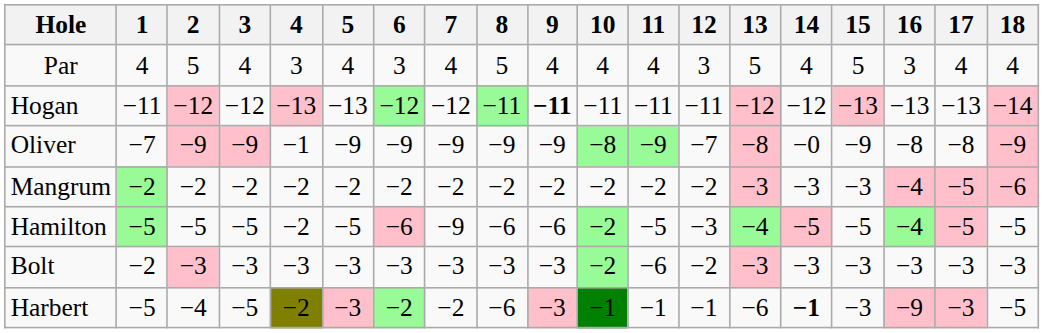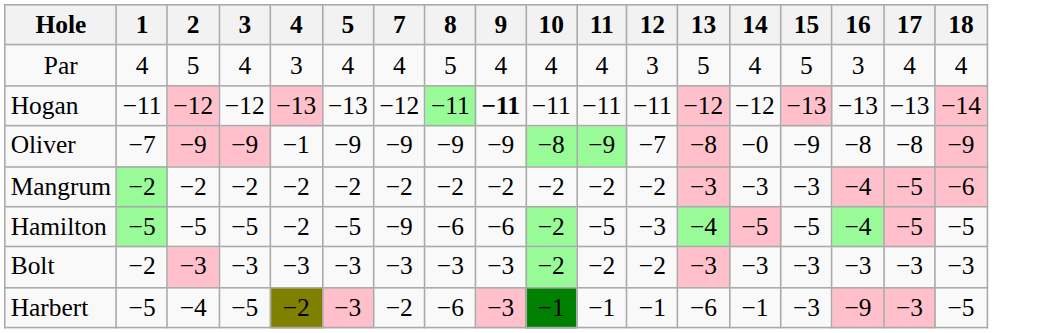- column: 6 | 3 | −12 | −9 | −2 | −6 | −3 | −2
Bolt | 11: −6 -> −2
Harbert | 14: bold -> normal
